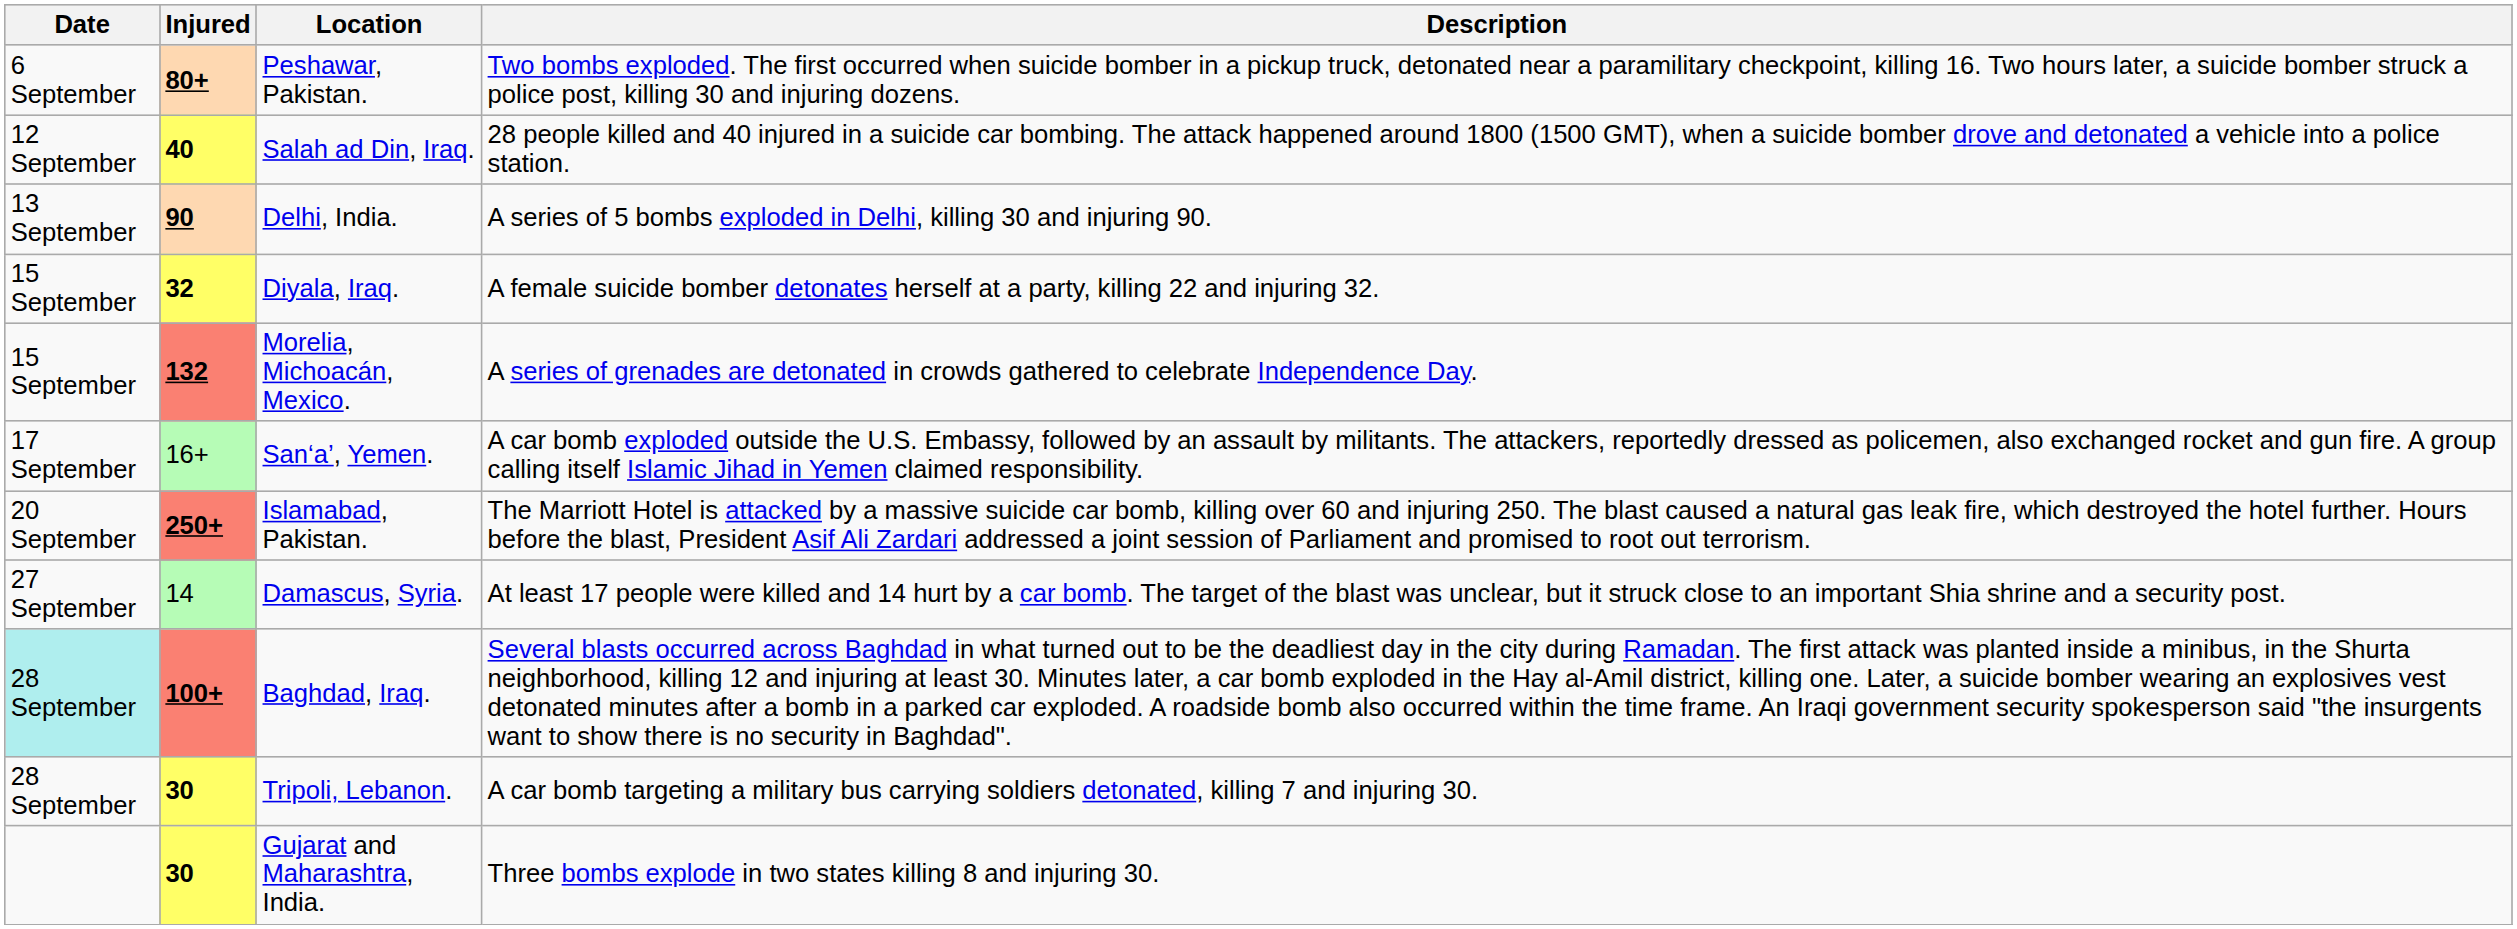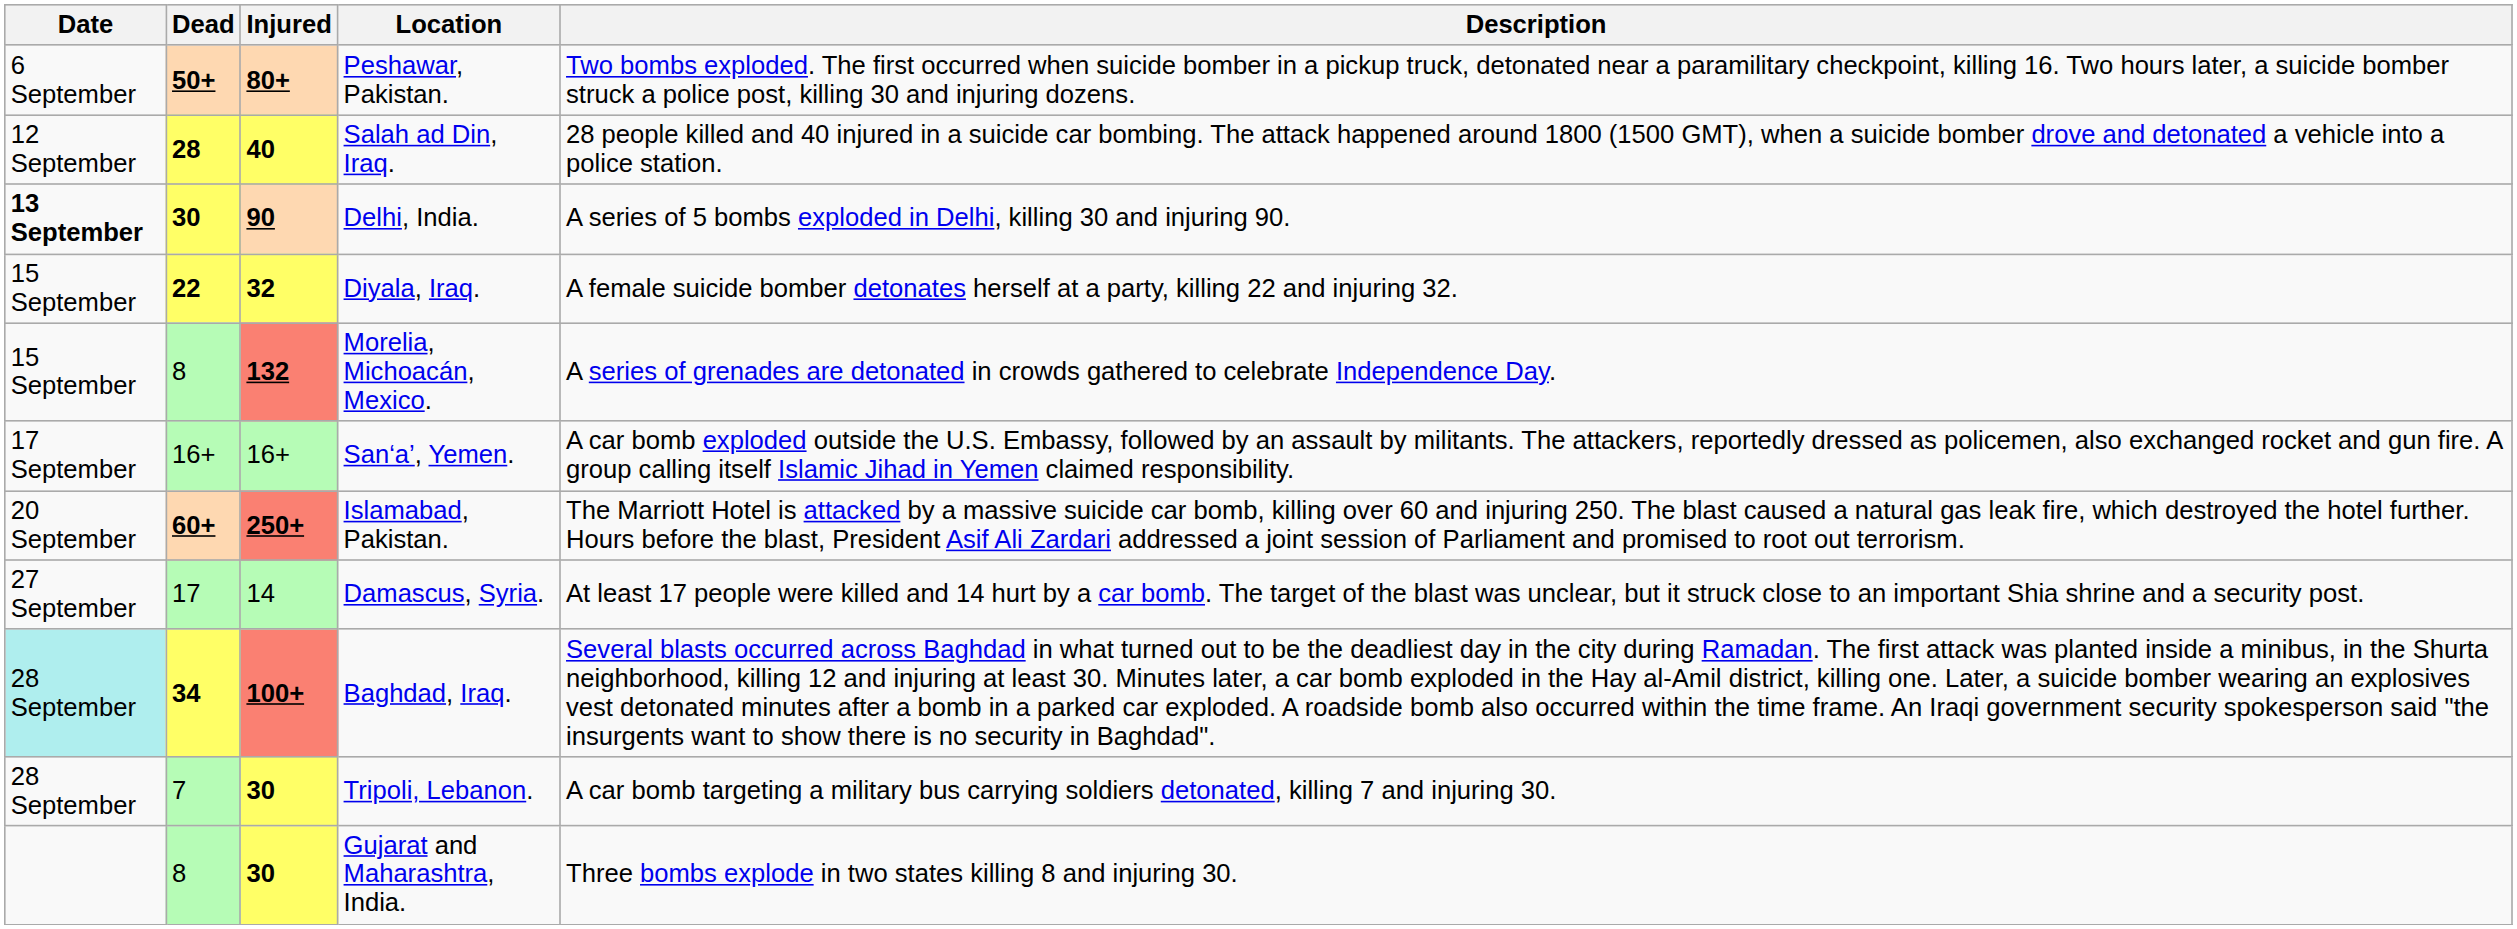+ column: Dead | 50+ | 28 | 30 | 22 | 8 | 16+ | 60+ | 17 | 34 | 7 | 8
Delhi, India. | Date: normal -> bold
